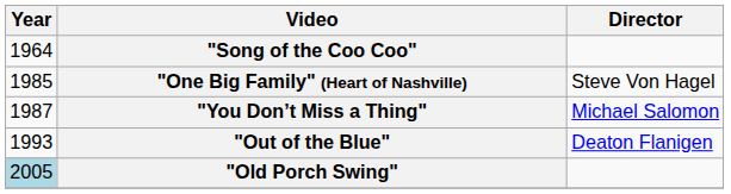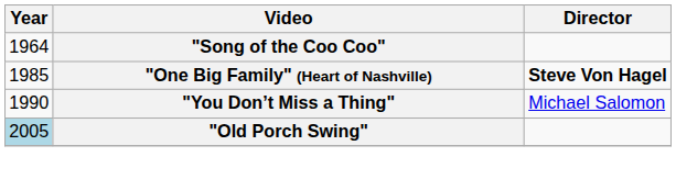"One Big Family" (Heart of Nashville) | Director: normal -> bold
"You Don’t Miss a Thing" | Year: 1987 -> 1990
- row: 1993 | "Out of the Blue" | Deaton Flanigen
